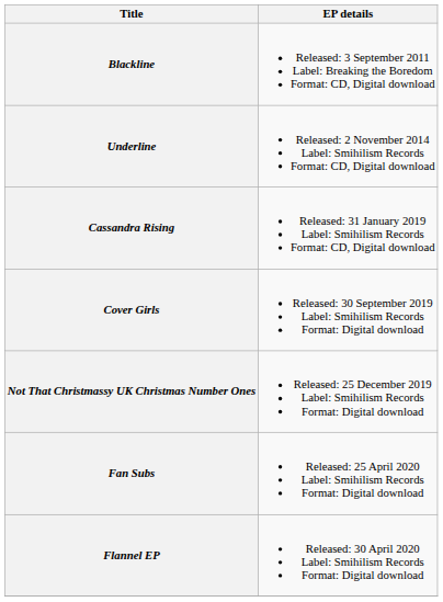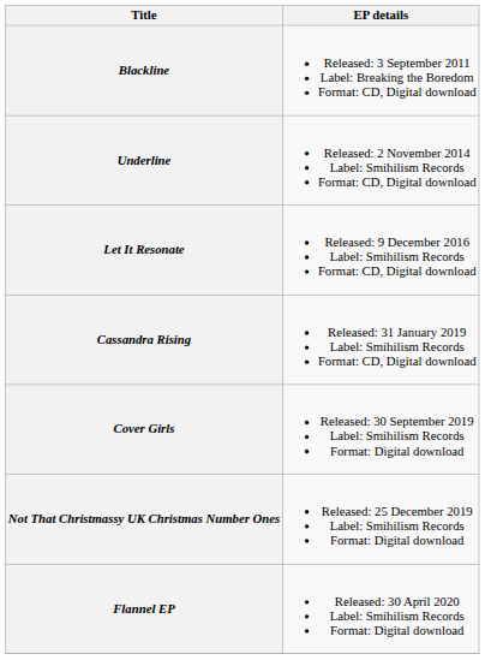+ row: Let It Resonate | Released: 9 December 2016 Label: Smihilism Records Format: CD, Digital download
- row: Fan Subs | Released: 25 April 2020 Label: Smihilism Records Format: Digital download
